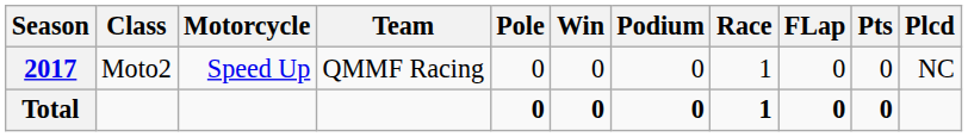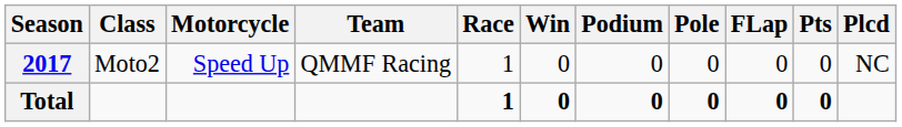columns swapped: Race <-> Pole
